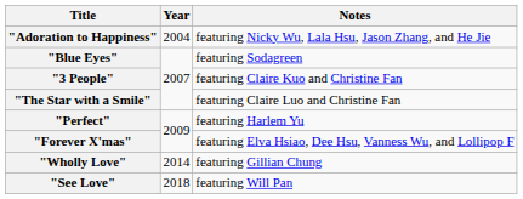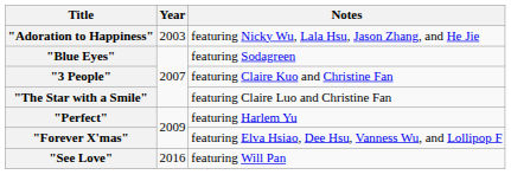"Adoration to Happiness" | Year: 2004 -> 2003
- row: "Wholly Love" | 2014 | featuring Gillian Chung
"See Love" | Year: 2018 -> 2016
